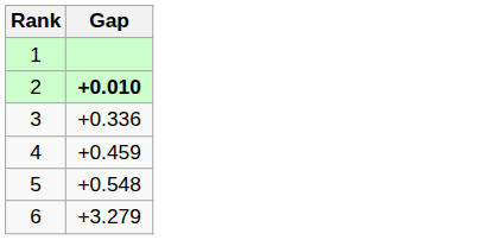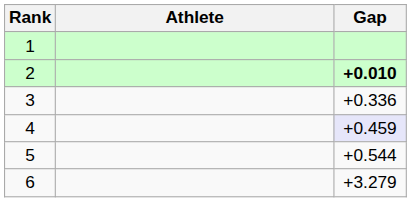+ column: Athlete
4 | Gap: no background -> lavender background
5 | Gap: +0.548 -> +0.544
